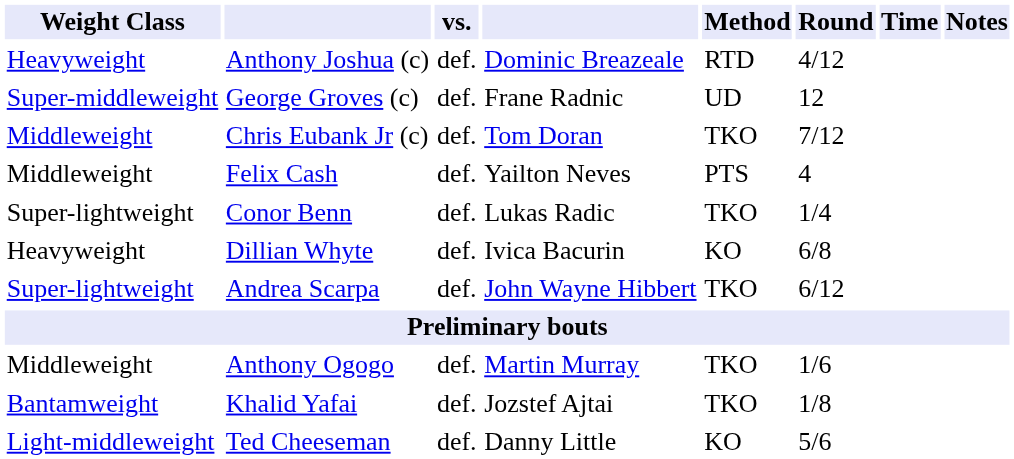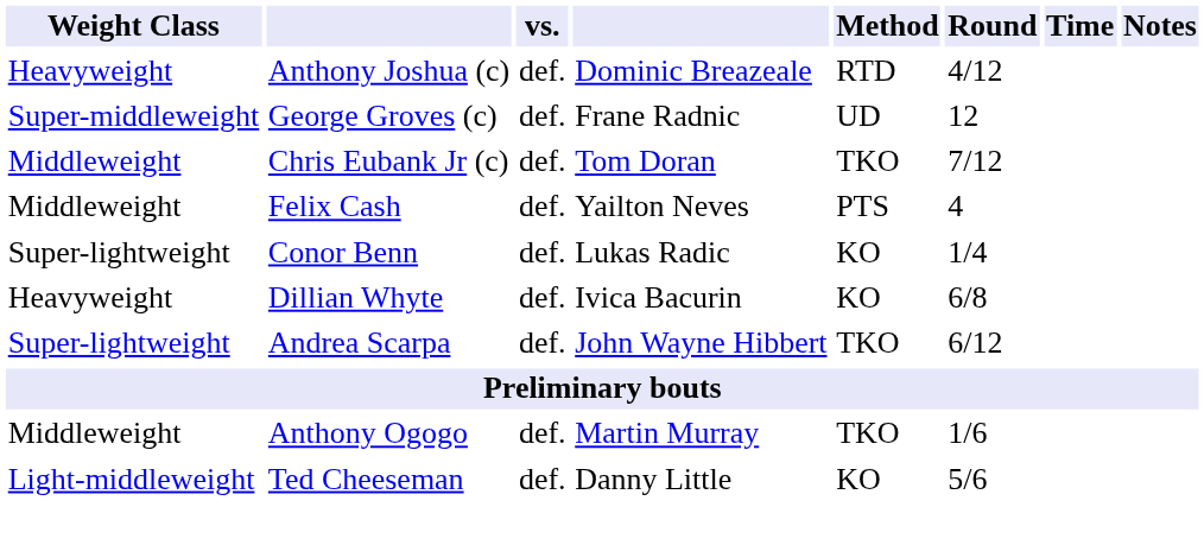Conor Benn | Method: TKO -> KO
- row: Bantamweight | Khalid Yafai | def. | Jozstef Ajtai | TKO | 1/8
